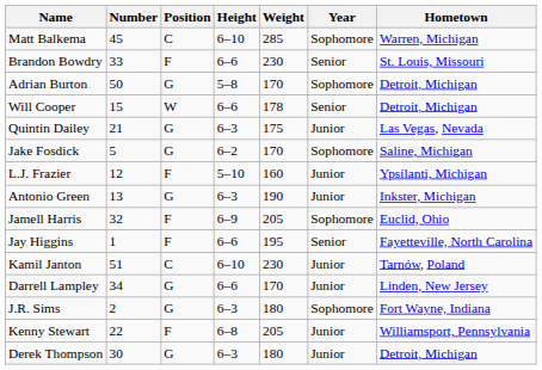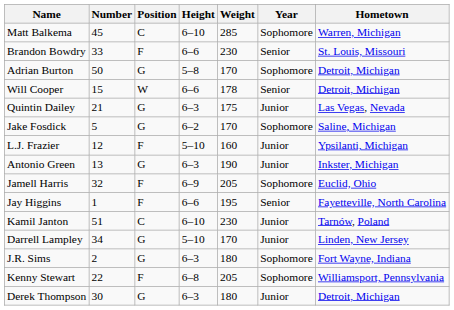Darrell Lampley | Height: 6–6 -> 5–10
Kenny Stewart | Year: Junior -> Sophomore
